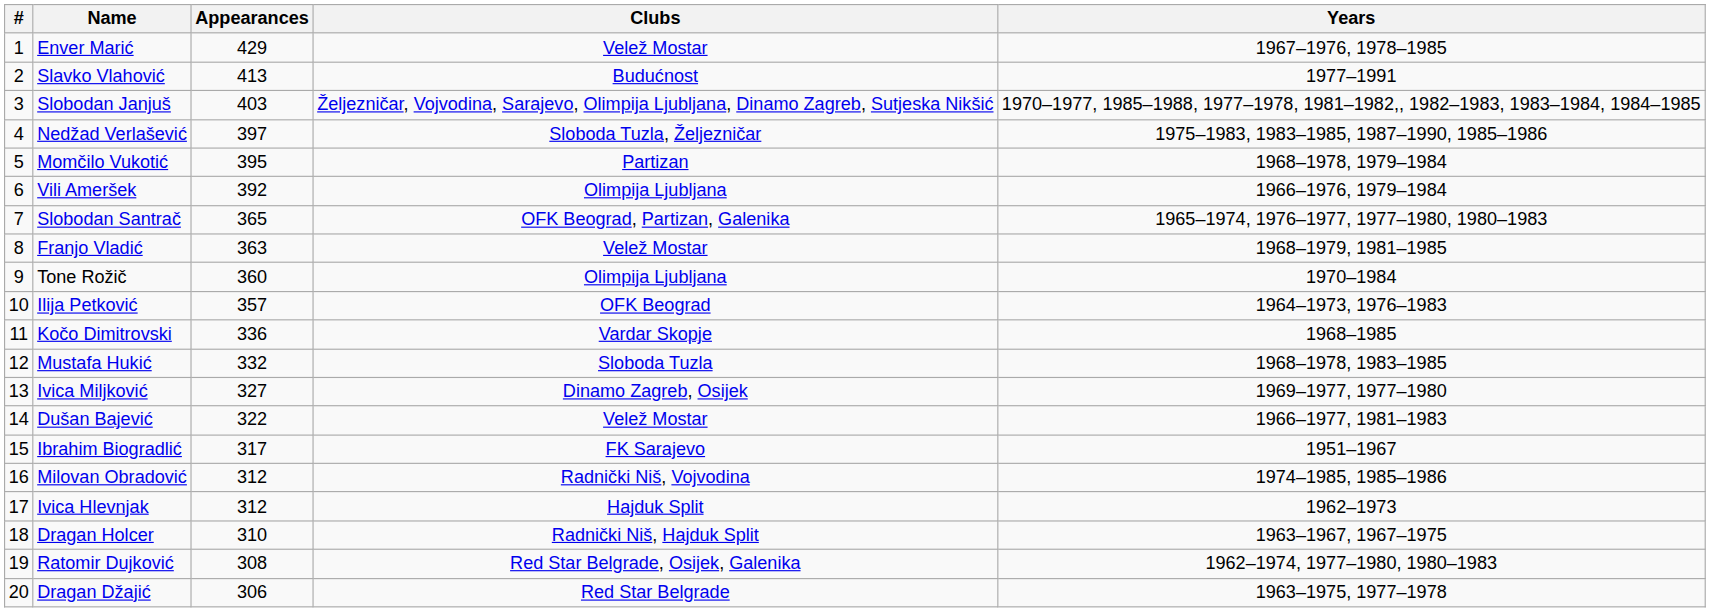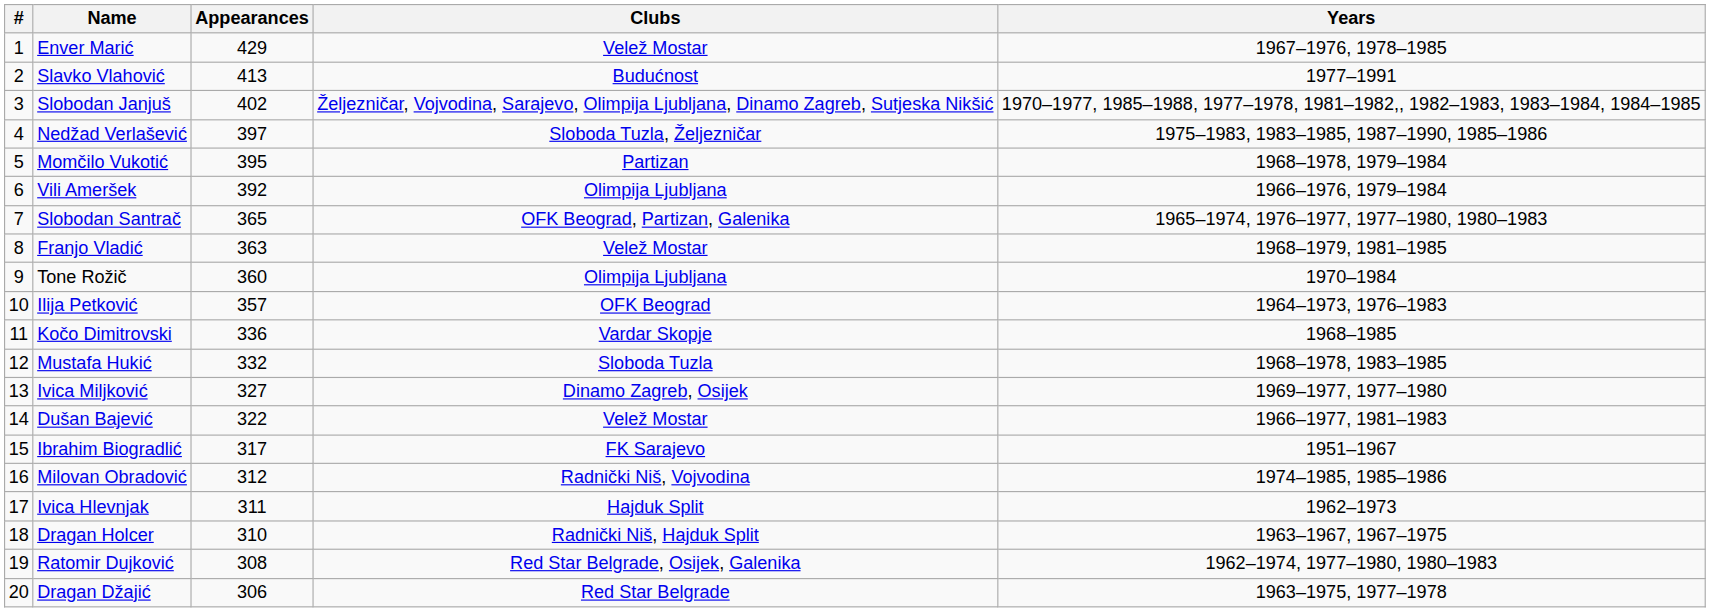Slobodan Janjuš | Appearances: 403 -> 402
Ivica Hlevnjak | Appearances: 312 -> 311
